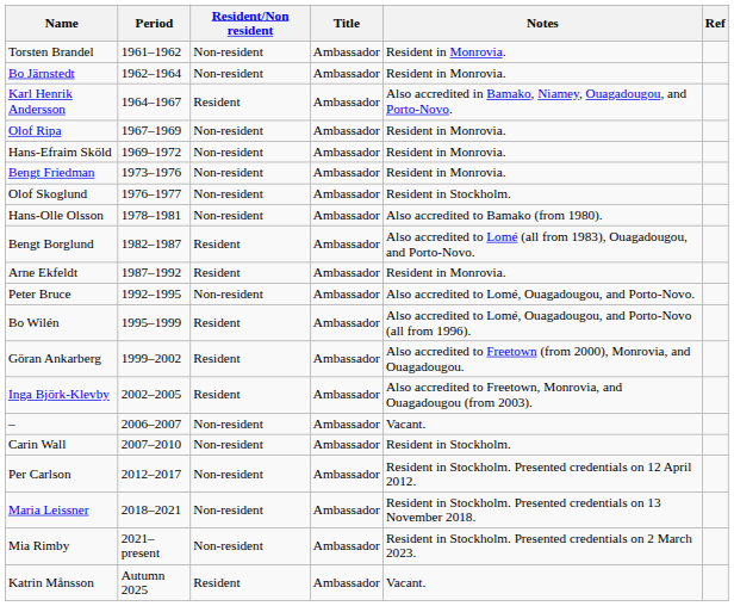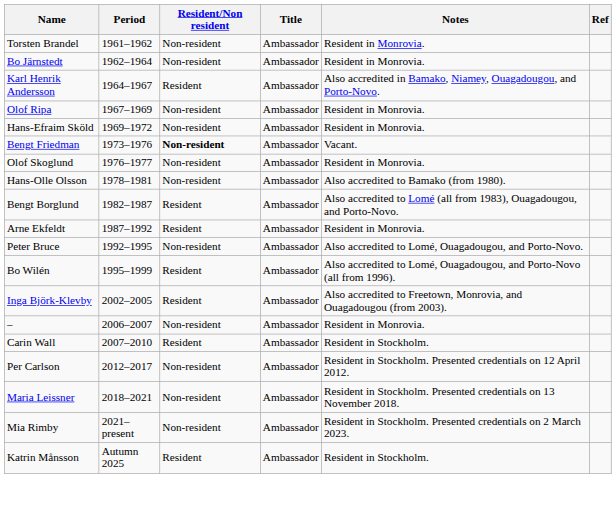Bengt Friedman | Resident/Non resident: normal -> bold
Bengt Friedman | Notes: Resident in Monrovia. -> Vacant.
Olof Skoglund | Notes: Resident in Stockholm. -> Resident in Monrovia.
- row: Göran Ankarberg | 1999–2002 | Resident | Ambassador | Also accredited to Freetown (from 2000), Monrovia, and Ouagadougou.
– | Notes: Vacant. -> Resident in Monrovia.
Carin Wall | Resident/Non resident: Non-resident -> Resident
Katrin Månsson | Notes: Vacant. -> Resident in Stockholm.
